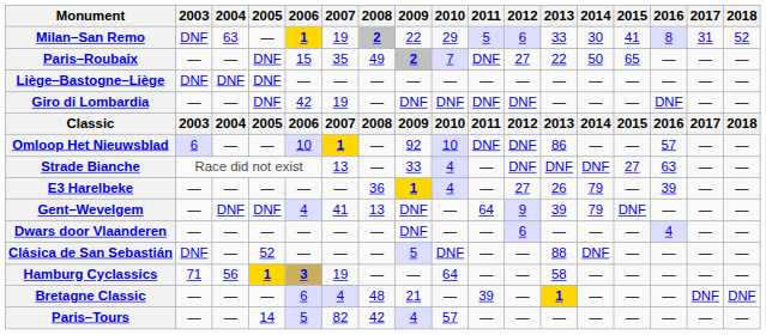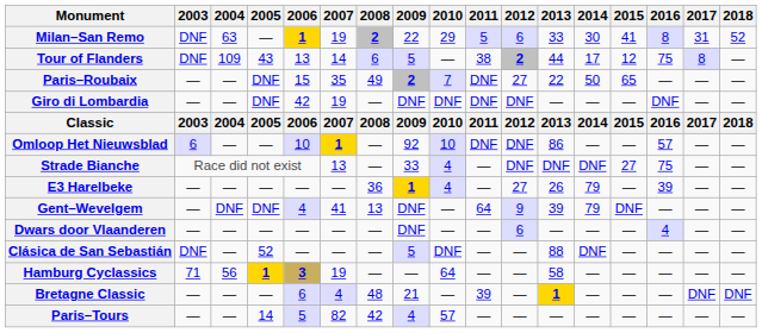+ row: Tour of Flanders | DNF | 109 | 43 | 13 | 14 | 6 | 5 | — | 38 | 2 | 44 | 17 | 12 | 75 | 8 | —
- row: Liège–Bastogne–Liège | DNF | DNF | DNF | — | — | — | — | — | — | — | — | — | — | — | — | —
Strade Bianche | 2016: 63 -> 75
